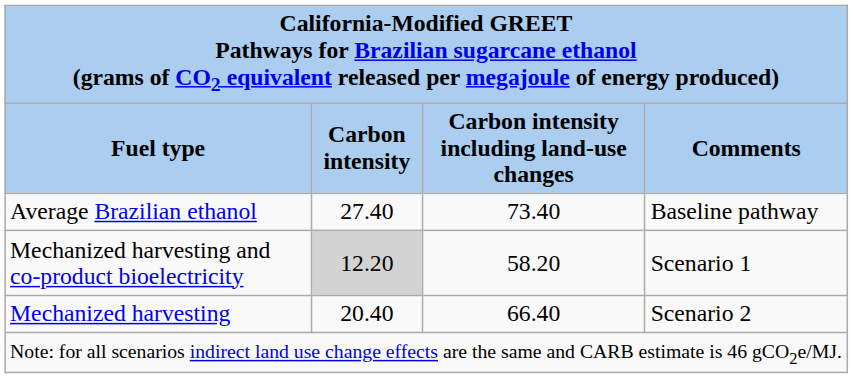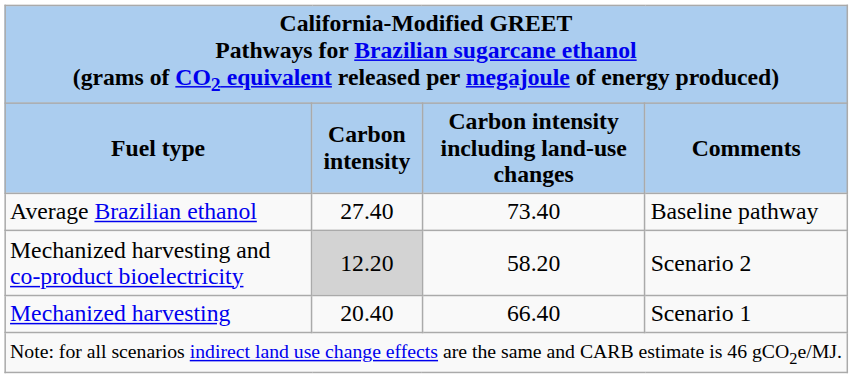Mechanized harvesting and co-product bioelectricity | Comments: Scenario 1 -> Scenario 2
Mechanized harvesting | Comments: Scenario 2 -> Scenario 1
